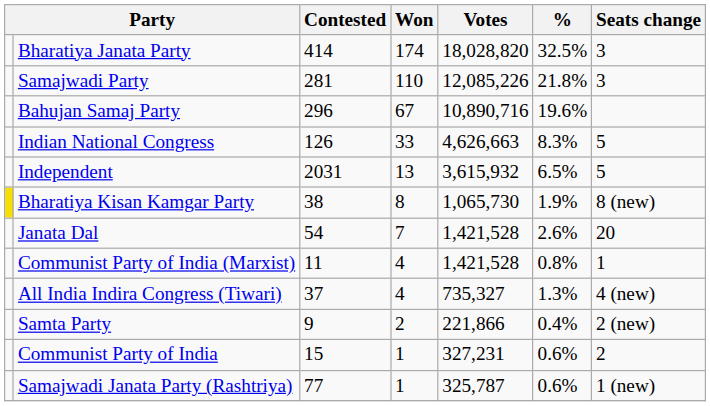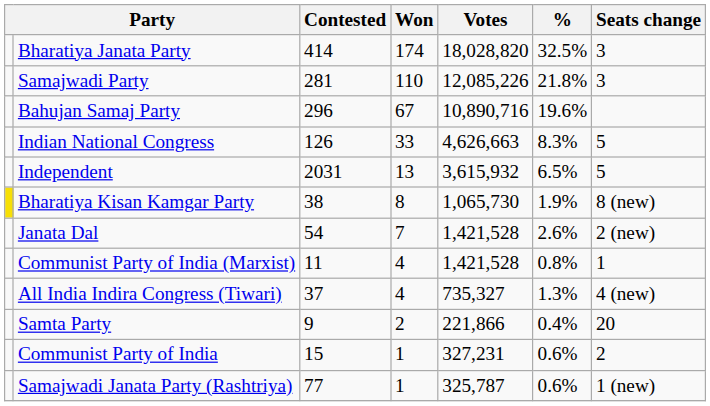Janata Dal | Seats change: 20 -> 2 (new)
Samta Party | Seats change: 2 (new) -> 20
